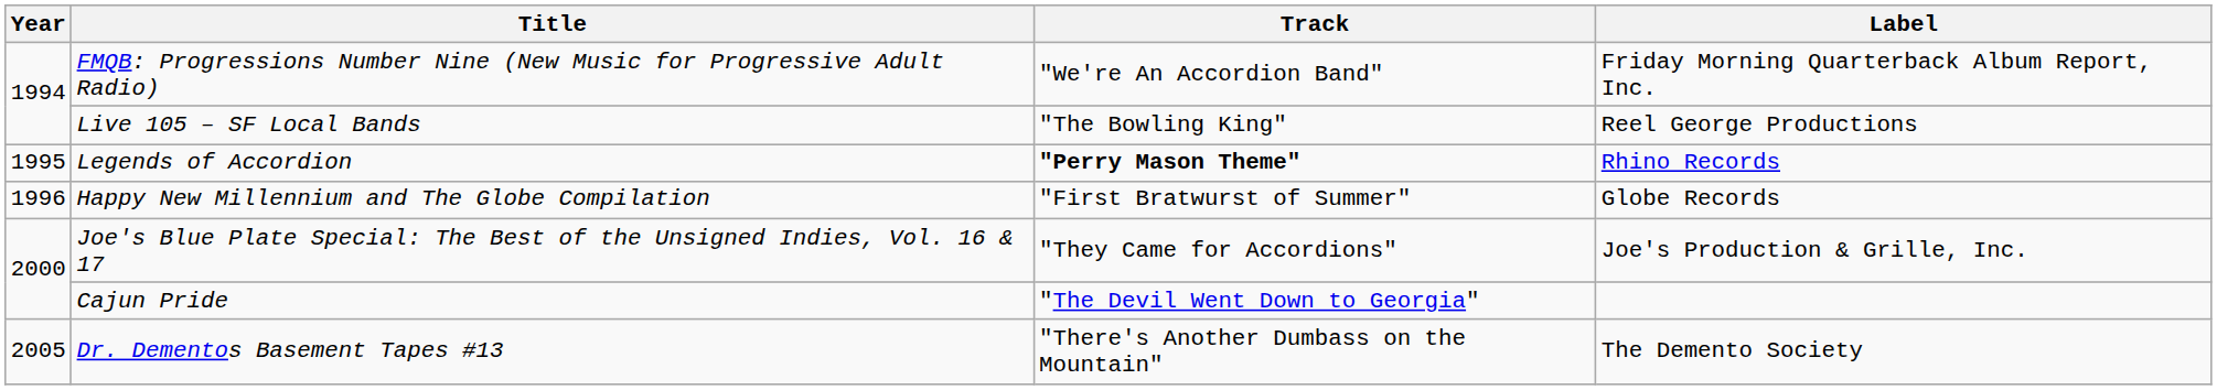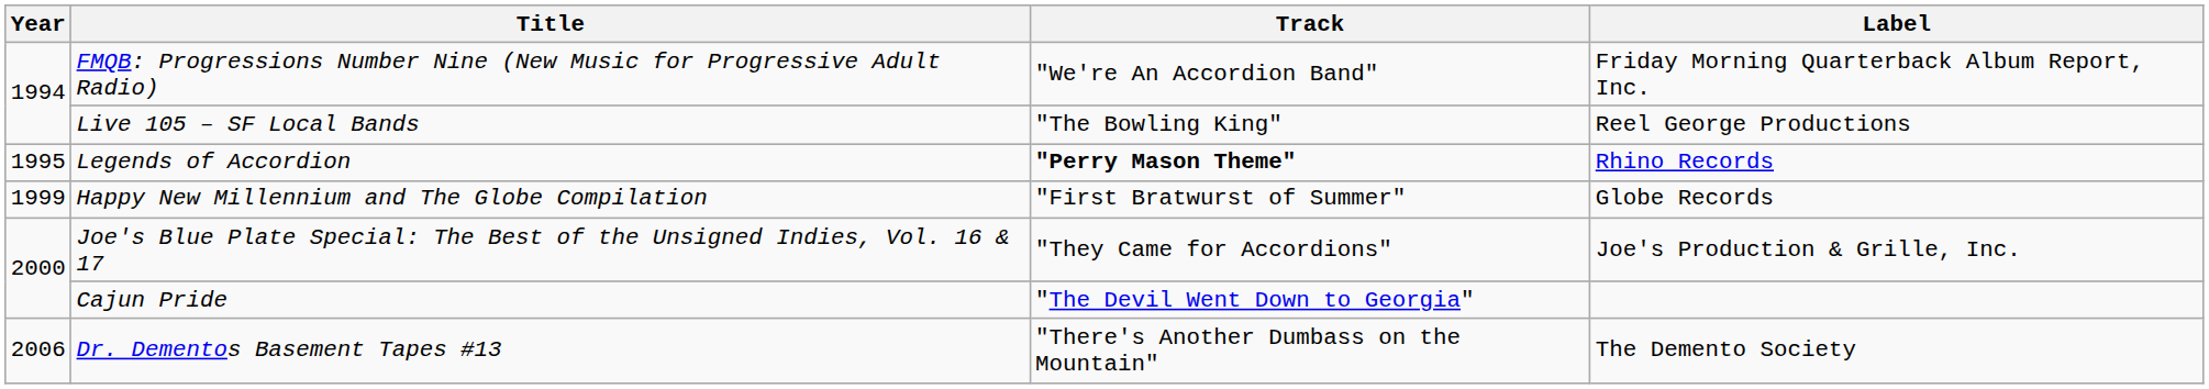Happy New Millennium and The Globe Compilation | Year: 1996 -> 1999
Dr. Dementos Basement Tapes #13 | Year: 2005 -> 2006
